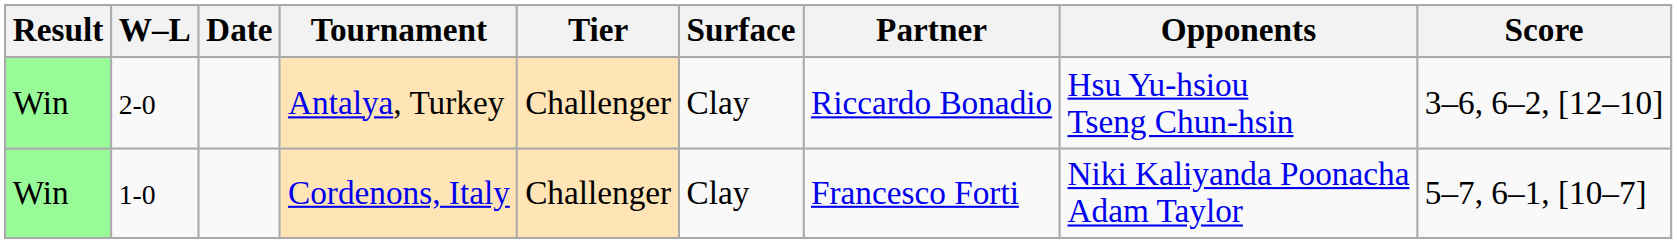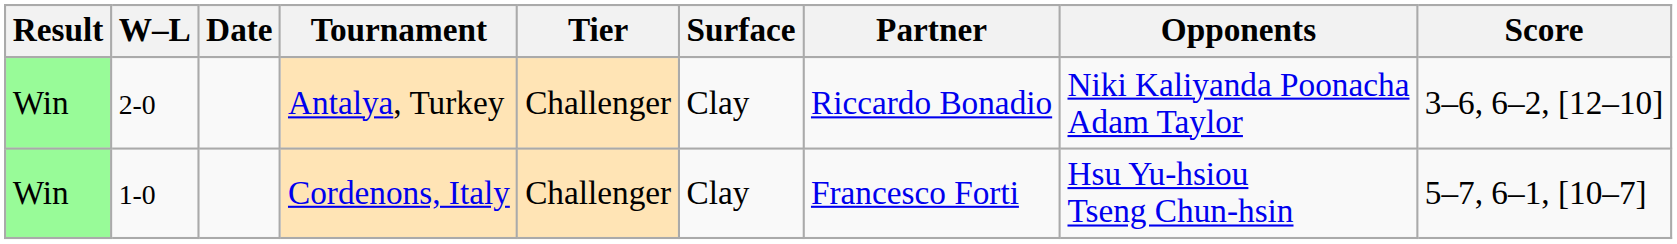Antalya, Turkey | Opponents: Hsu Yu-hsiou Tseng Chun-hsin -> Niki Kaliyanda Poonacha Adam Taylor
Cordenons, Italy | Opponents: Niki Kaliyanda Poonacha Adam Taylor -> Hsu Yu-hsiou Tseng Chun-hsin
